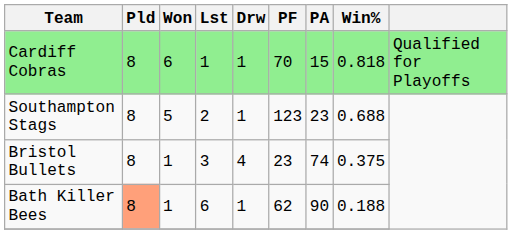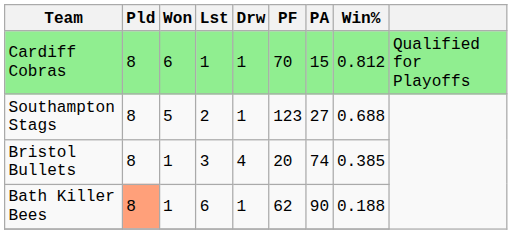Cardiff Cobras | Win%: 0.818 -> 0.812
Southampton Stags | PA: 23 -> 27
Bristol Bullets | PF: 23 -> 20
Bristol Bullets | Win%: 0.375 -> 0.385
